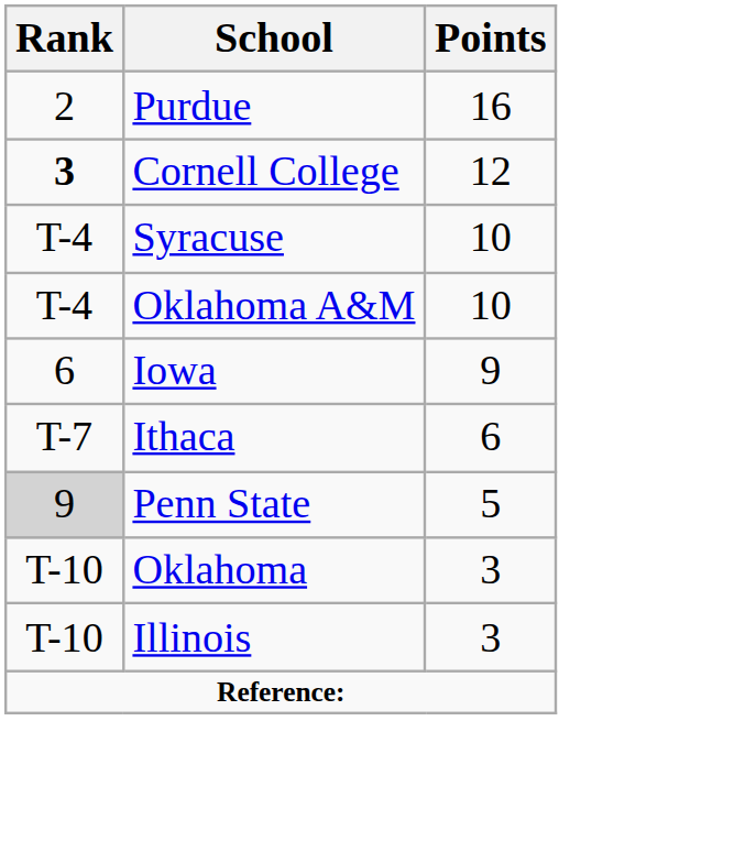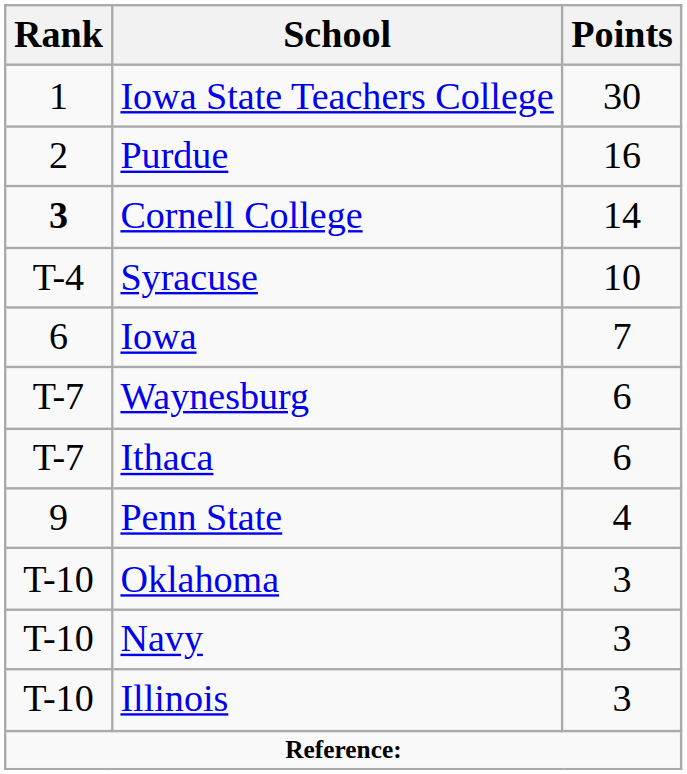+ row: 1 | Iowa State Teachers College | 30
Cornell College | Points: 12 -> 14
- row: T-4 | Oklahoma A&M | 10
Iowa | Points: 9 -> 7
+ row: T-7 | Waynesburg | 6
Penn State | Rank: lightgrey background -> no background
Penn State | Points: 5 -> 4
+ row: T-10 | Navy | 3
